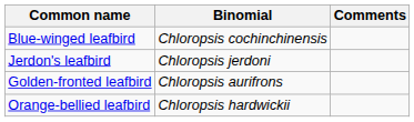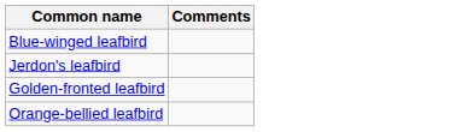- column: Binomial | Chloropsis cochinchinensis | Chloropsis jerdoni | Chloropsis aurifrons | Chloropsis hardwickii
